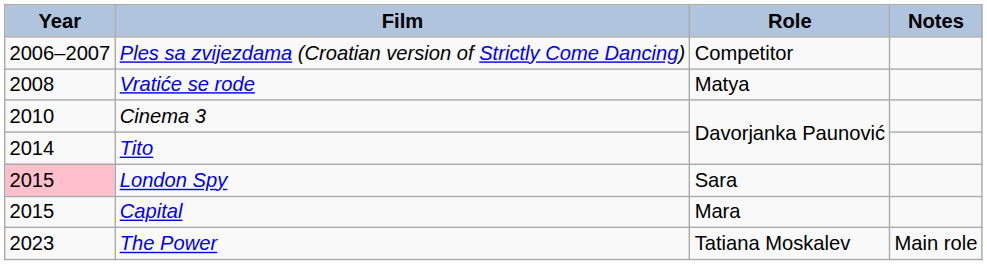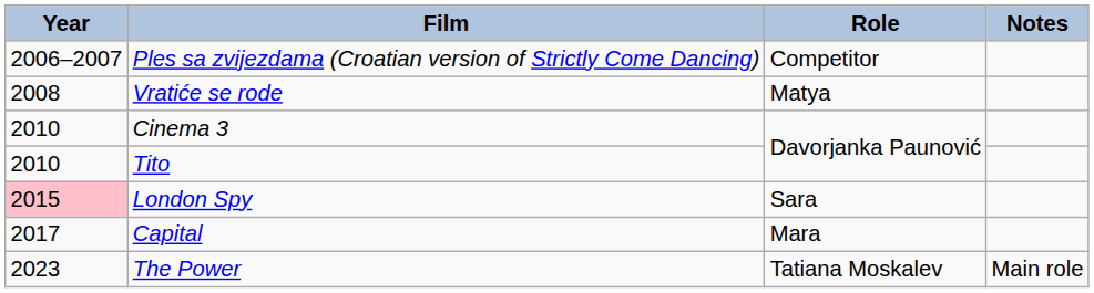Tito | Year: 2014 -> 2010
Capital | Year: 2015 -> 2017
